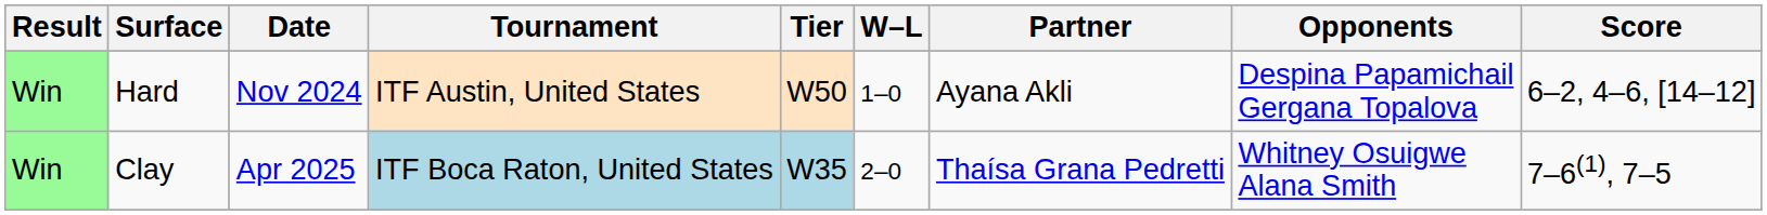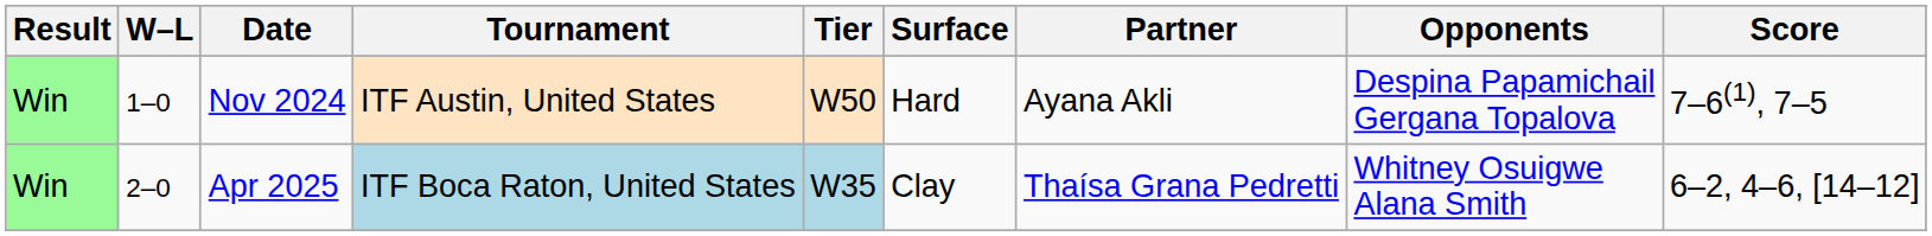columns swapped: W–L <-> Surface
Nov 2024 | Score: 6–2, 4–6, [14–12] -> 7–6(1), 7–5
Apr 2025 | Score: 7–6(1), 7–5 -> 6–2, 4–6, [14–12]
